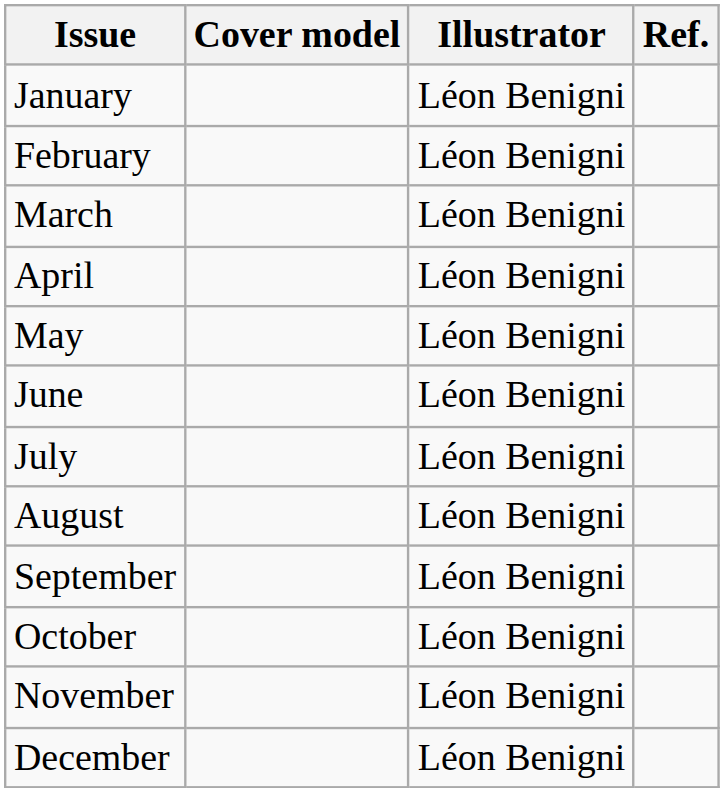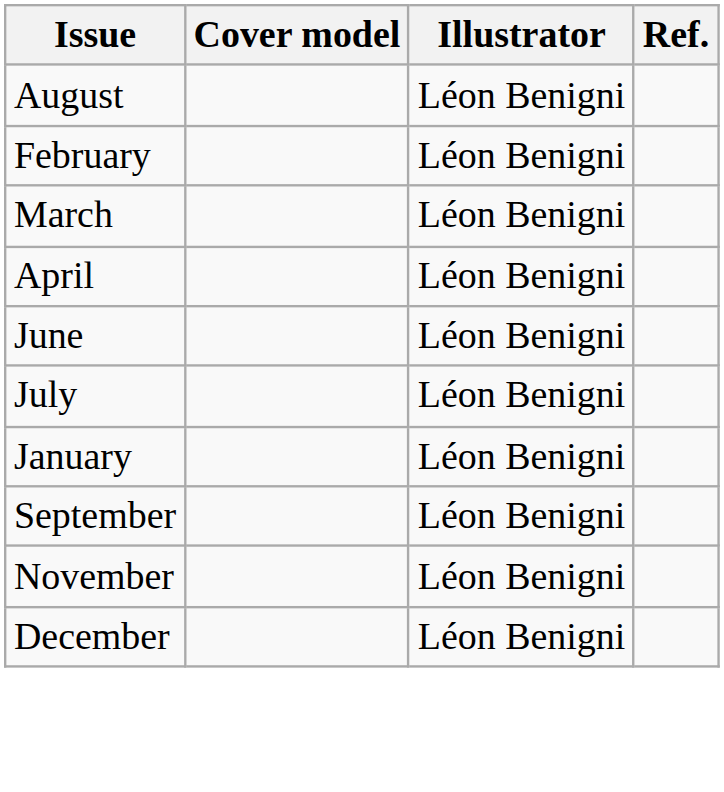rows swapped: January <-> August
- row: May | Léon Benigni
- row: October | Léon Benigni
